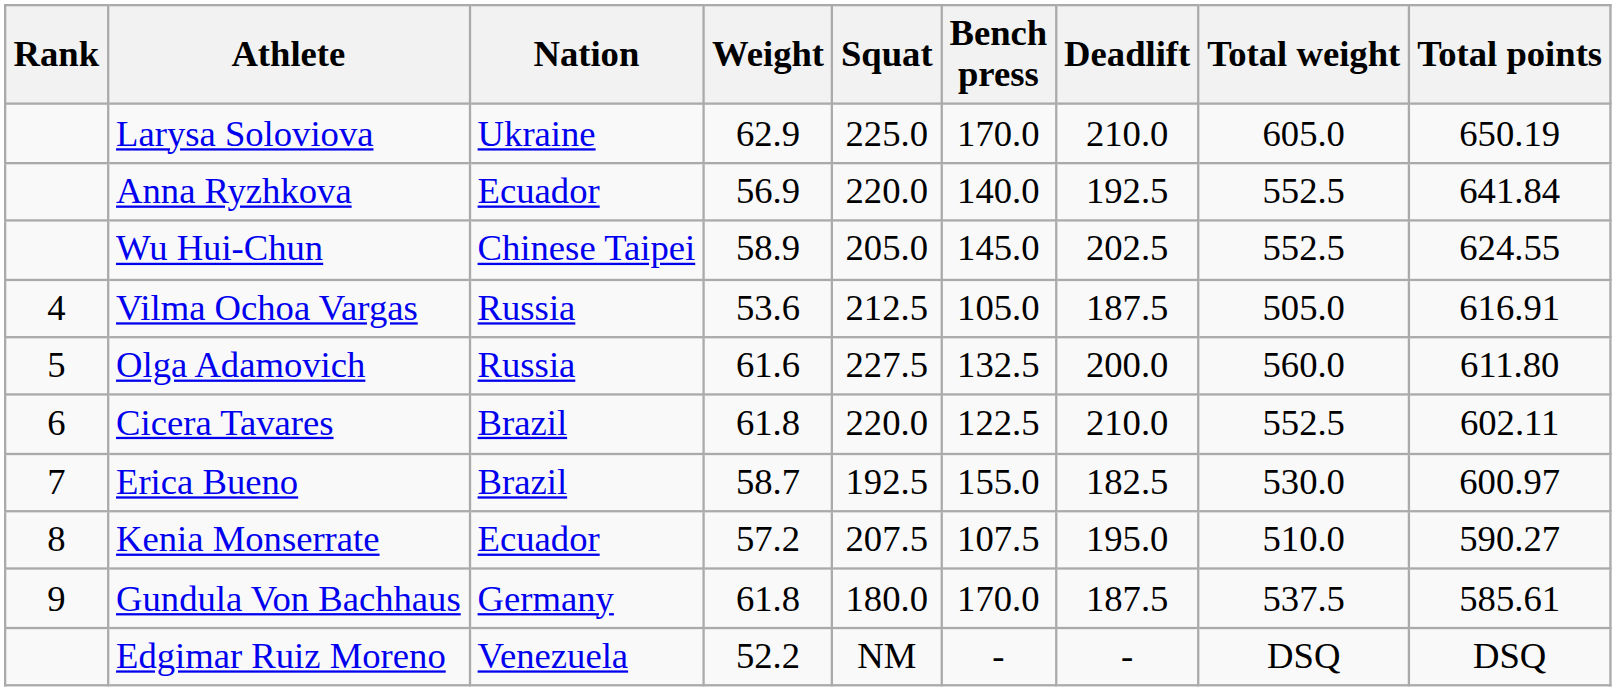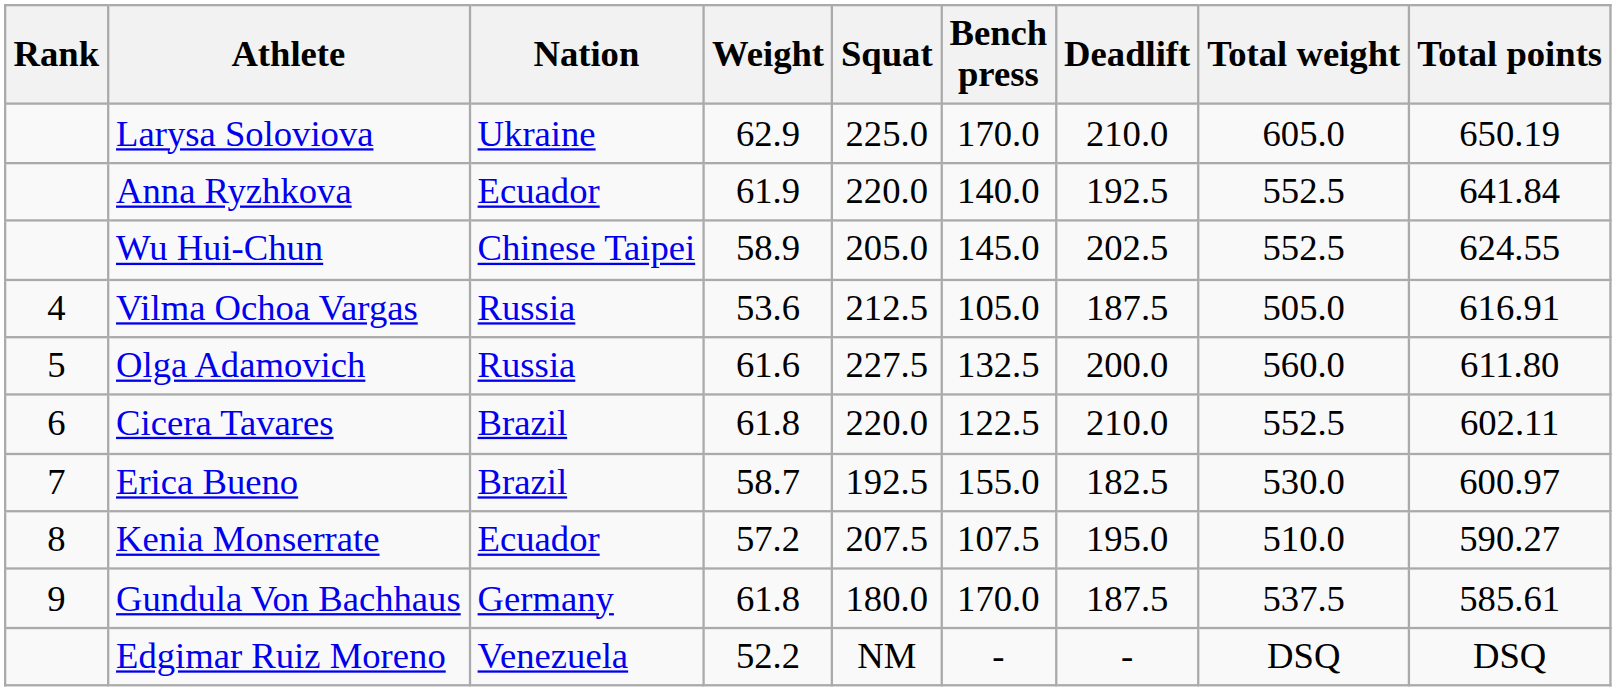Anna Ryzhkova | Weight: 56.9 -> 61.9
